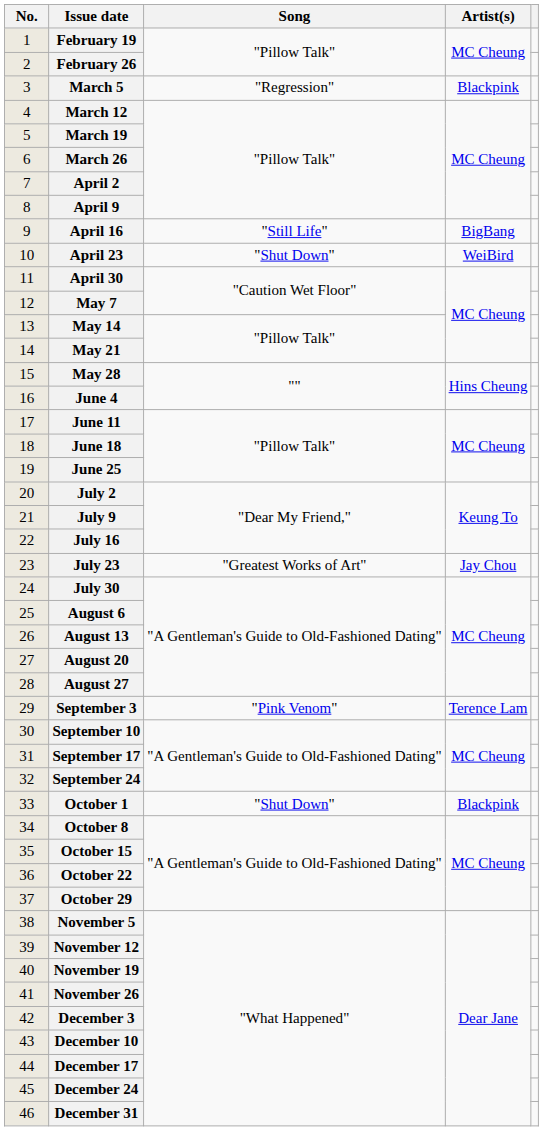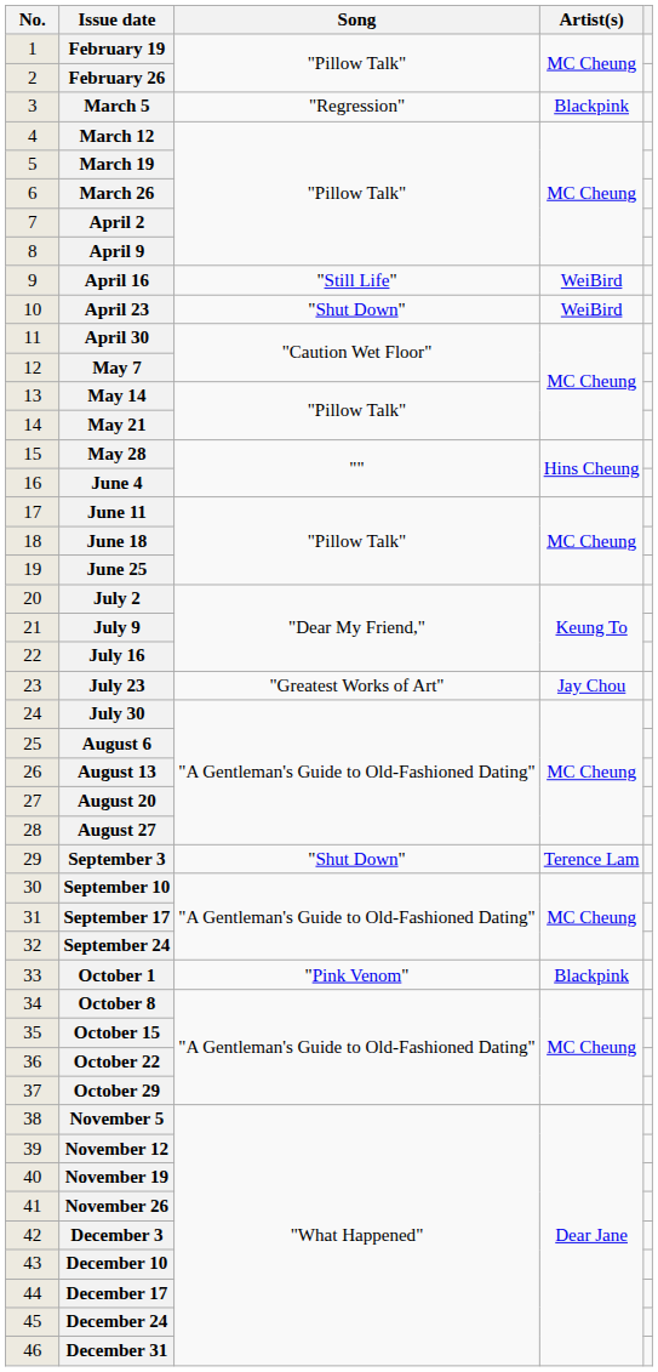April 16 | Artist(s): BigBang -> WeiBird
September 3 | Song: "Pink Venom" -> "Shut Down"
October 1 | Song: "Shut Down" -> "Pink Venom"
